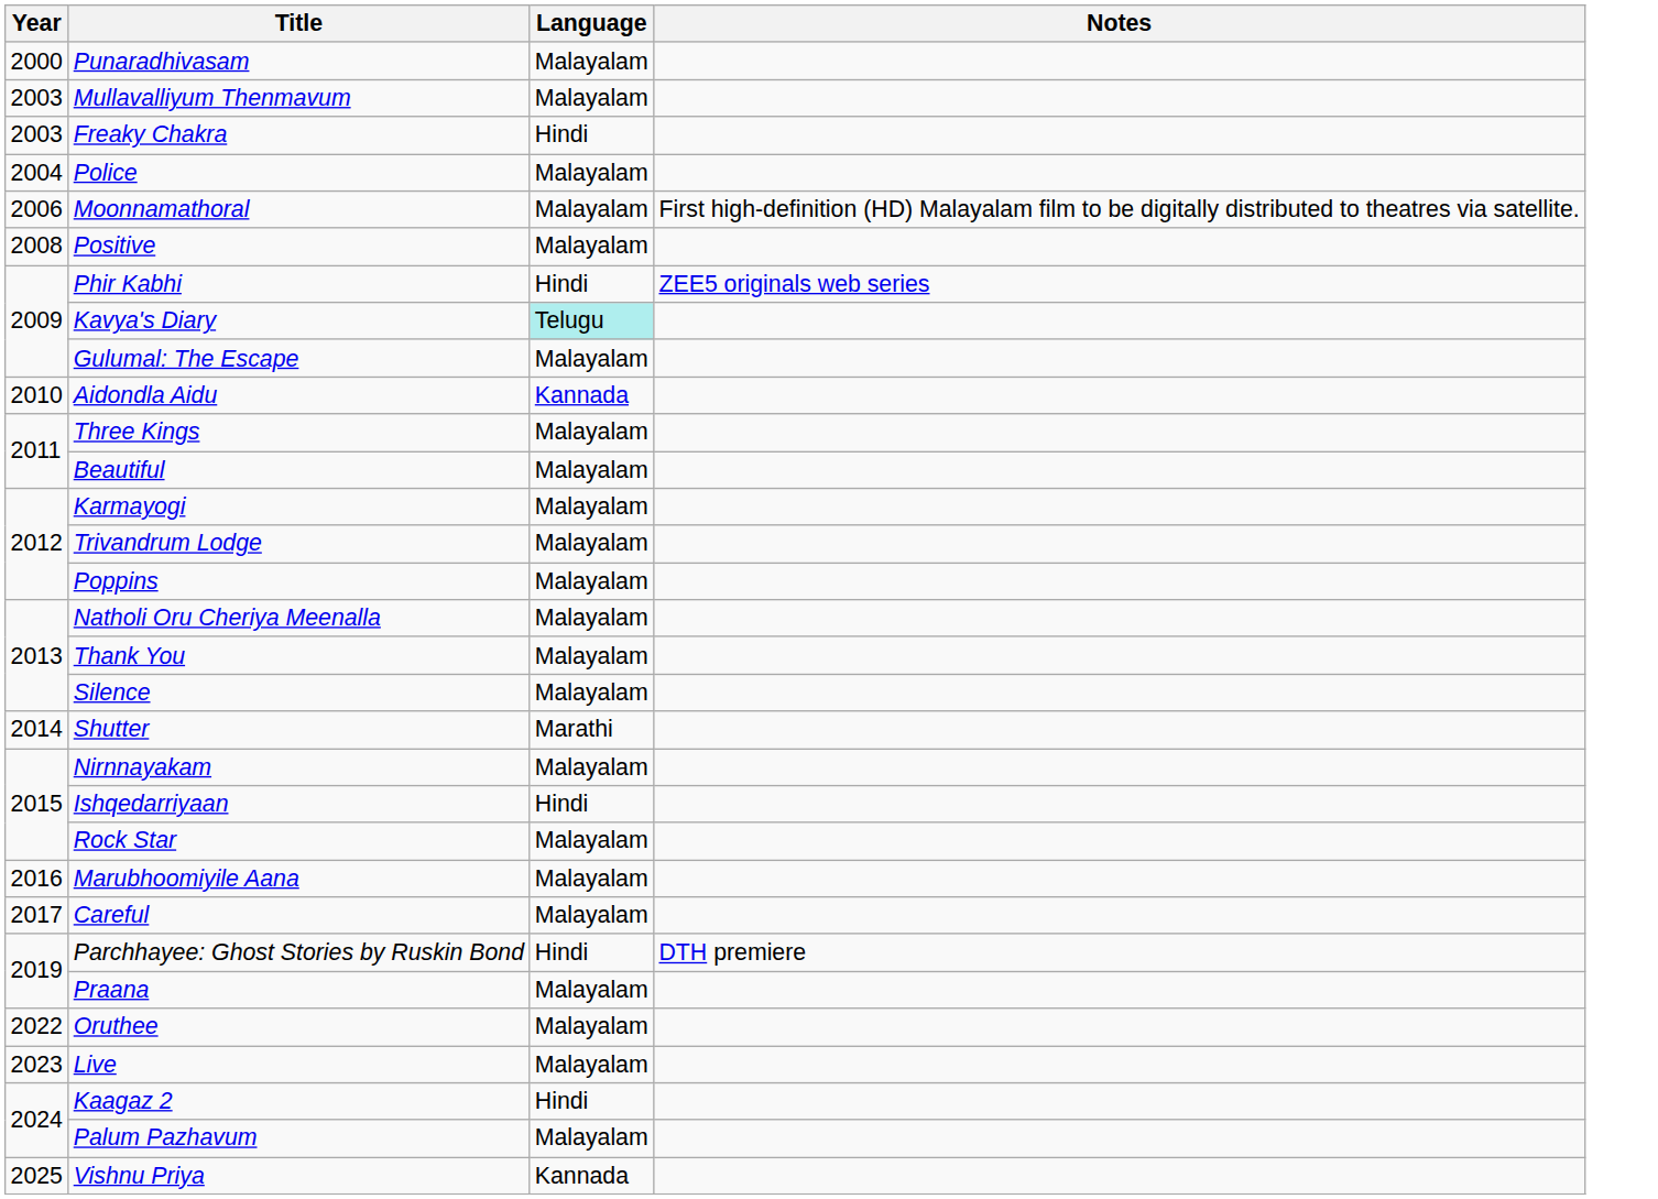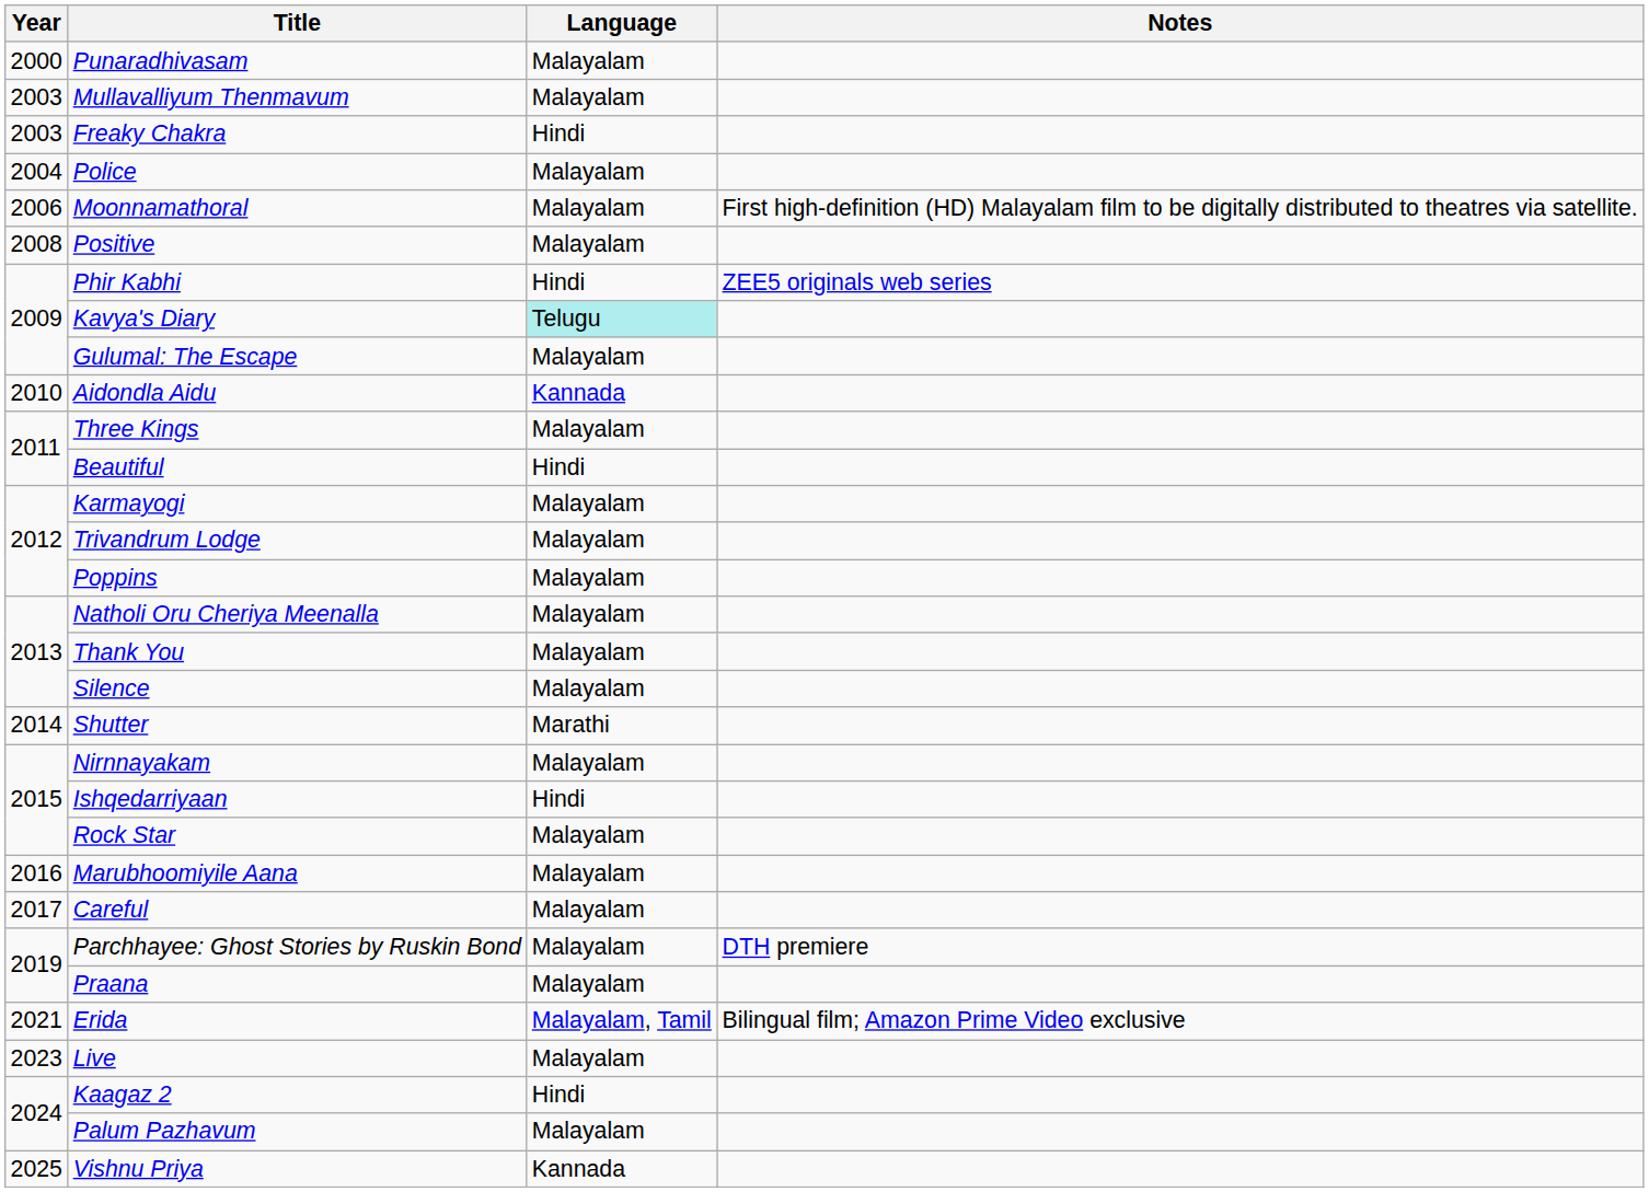Beautiful | Language: Malayalam -> Hindi
Parchhayee: Ghost Stories by Ruskin Bond | Language: Hindi -> Malayalam
+ row: 2021 | Erida | Malayalam, Tamil | Bilingual film; Amazon Prime Video exclusive
- row: 2022 | Oruthee | Malayalam
